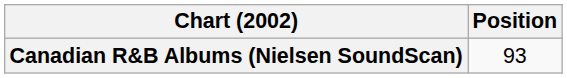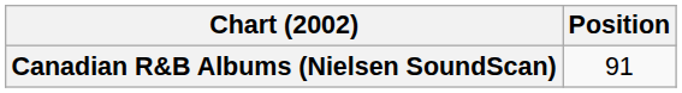Canadian R&B Albums (Nielsen SoundScan) | Position: 93 -> 91
